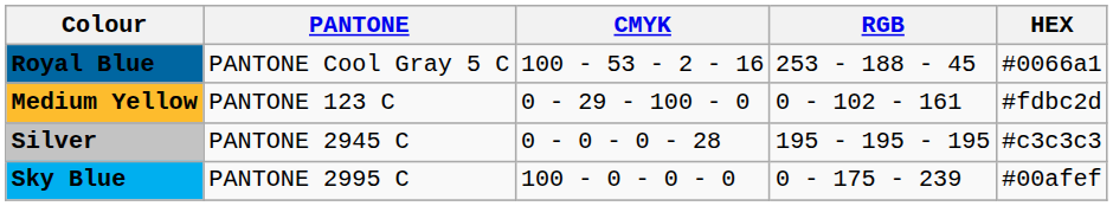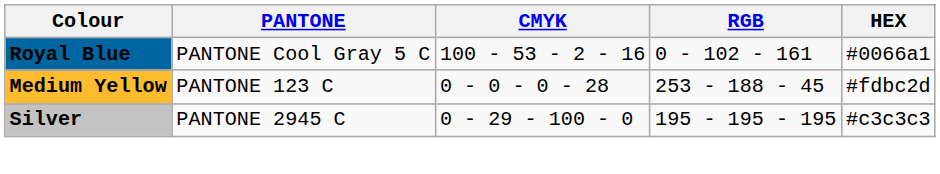Royal Blue | RGB: 253 - 188 - 45 -> 0 - 102 - 161
Medium Yellow | CMYK: 0 - 29 - 100 - 0 -> 0 - 0 - 0 - 28
Medium Yellow | RGB: 0 - 102 - 161 -> 253 - 188 - 45
Silver | CMYK: 0 - 0 - 0 - 28 -> 0 - 29 - 100 - 0
- row: Sky Blue | PANTONE 2995 C | 100 - 0 - 0 - 0 | 0 - 175 - 239 | #00afef
